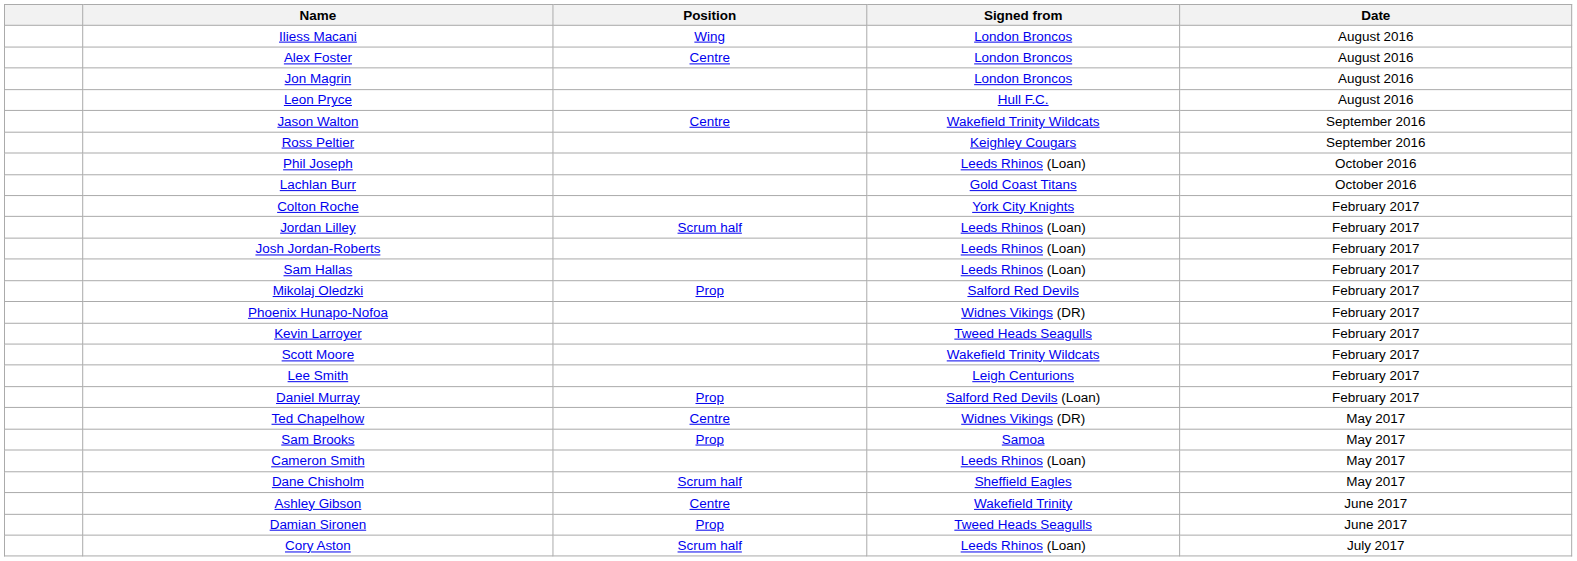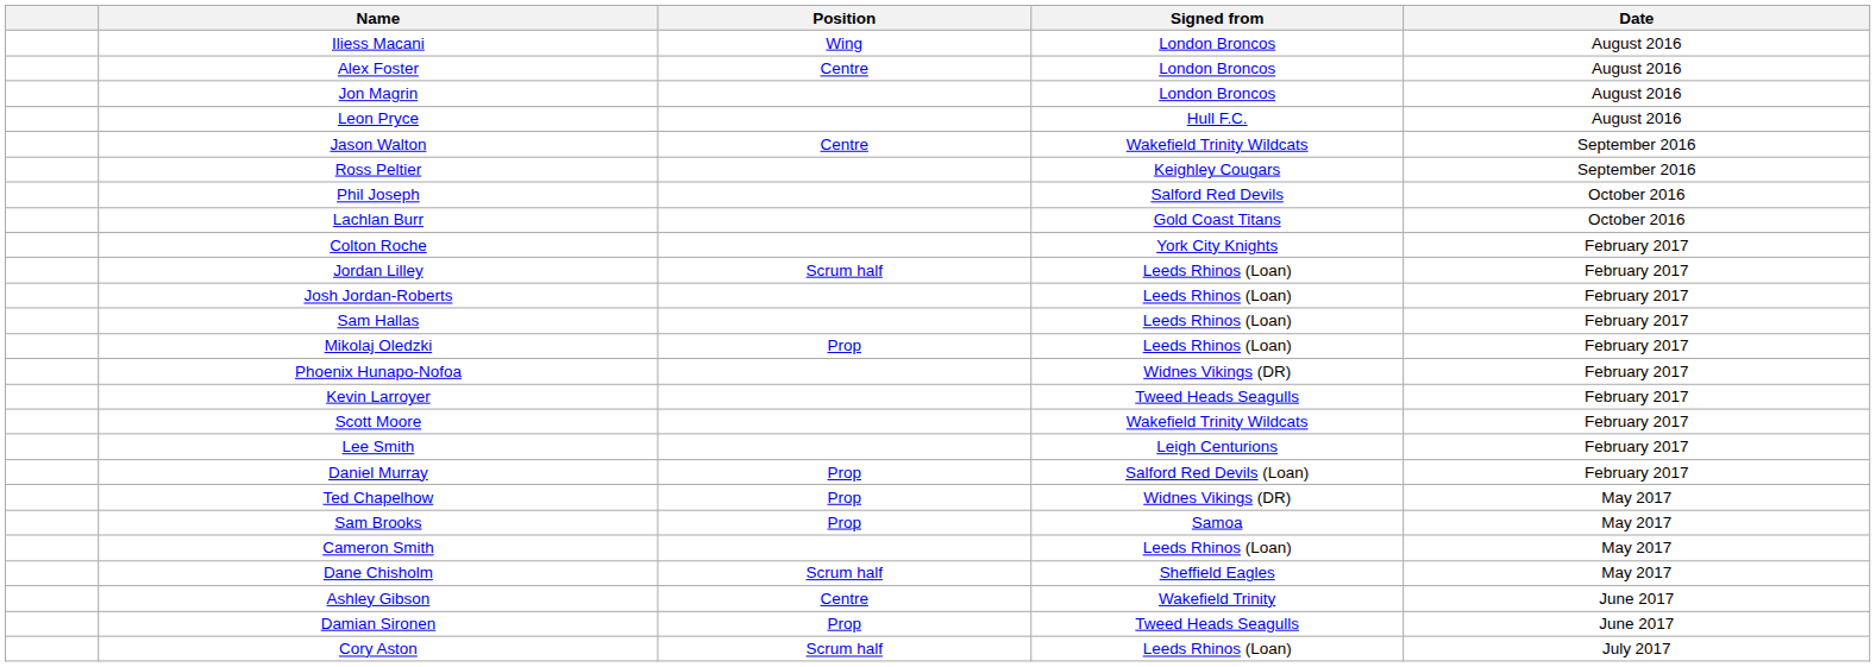Phil Joseph | Signed from: Leeds Rhinos (Loan) -> Salford Red Devils
Mikolaj Oledzki | Signed from: Salford Red Devils -> Leeds Rhinos (Loan)
Ted Chapelhow | Position: Centre -> Prop
